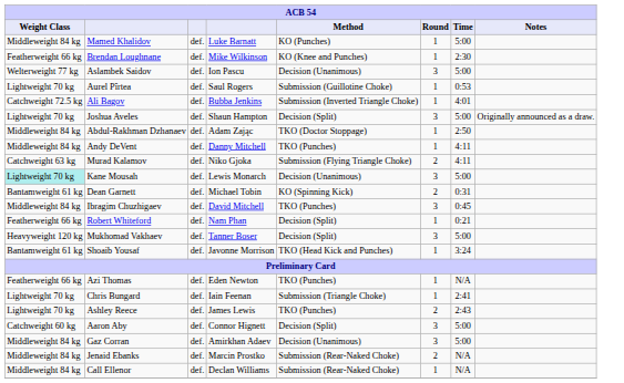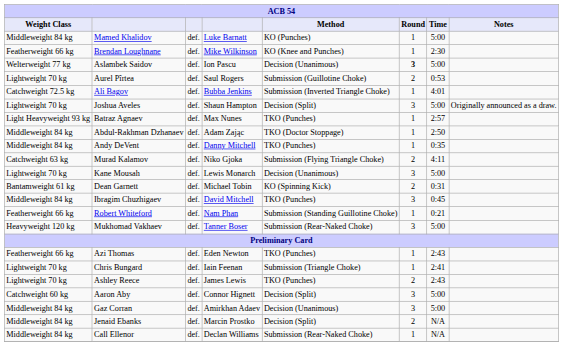Aslambek Saidov | Round: normal -> bold
Aurel Pîrtea | Round: 1 -> 2
+ row: Light Heavyweight 93 kg | Batraz Agnaev | def. | Max Nunes | TKO (Punches) | 1 | 2:57
Andy DeVent | Time: 4:11 -> 0:35
Kane Mousah | Weight Class: paleturquoise background -> no background
Robert Whiteford | Method: Decision (Split) -> Submission (Standing Guillotine Choke)
Mukhomad Vakhaev | Method: Decision (Split) -> Submission (Rear-Naked Choke)
- row: Bantamweight 61 kg | Shoaib Yousaf | def. | Javonne Morrison | TKO (Head Kick and Punches) | 1 | 3:24
Azi Thomas | Time: N/A -> 2:43
Jenaid Ebanks | Method: Submission (Rear-Naked Choke) -> Decision (Split)
